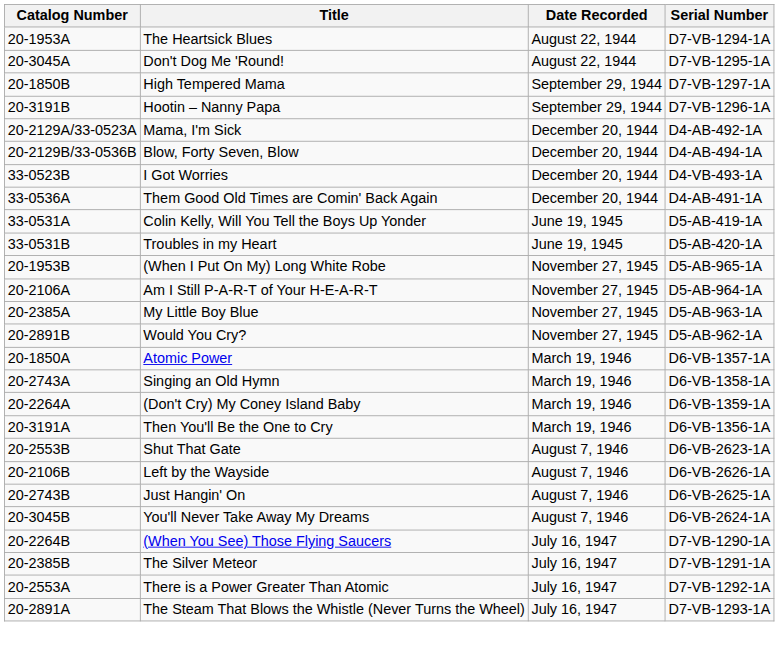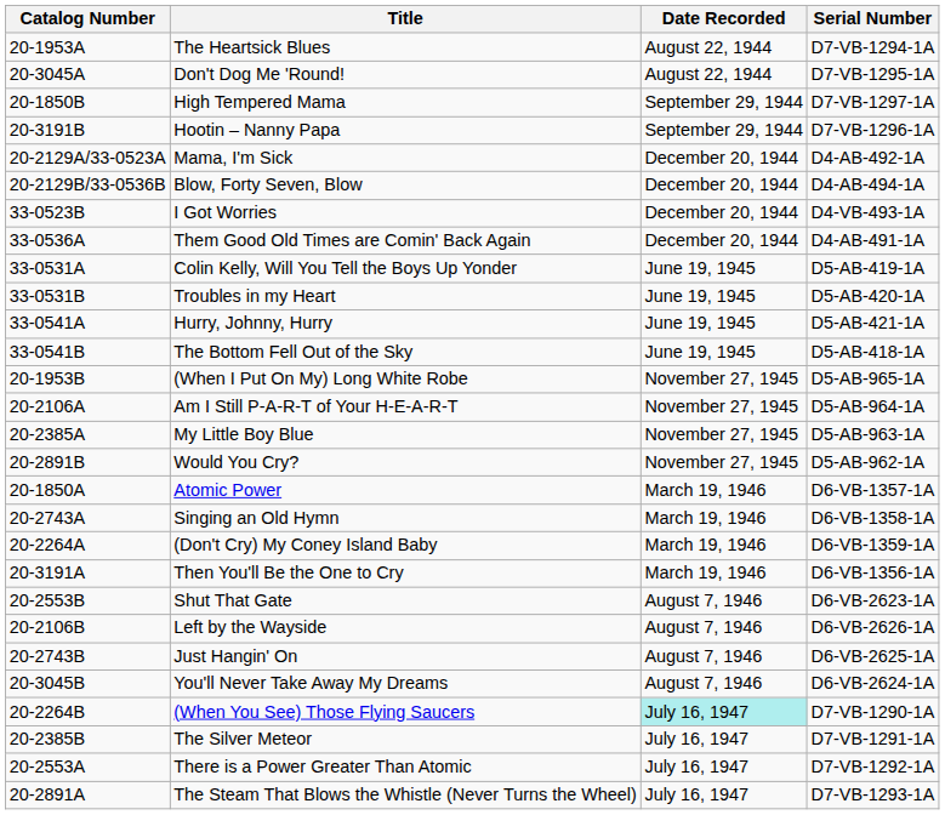+ row: 33-0541A | Hurry, Johnny, Hurry | June 19, 1945 | D5-AB-421-1A
+ row: 33-0541B | The Bottom Fell Out of the Sky | June 19, 1945 | D5-AB-418-1A
(When You See) Those Flying Saucers | Date Recorded: no background -> paleturquoise background
